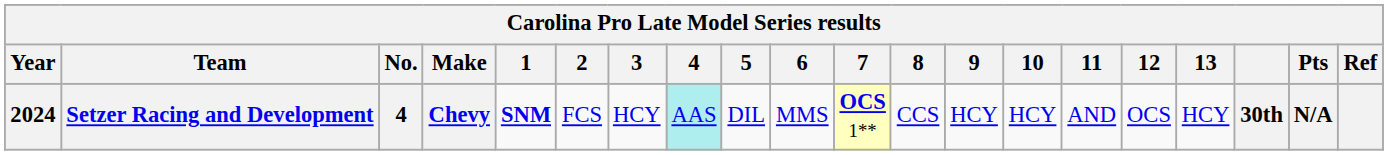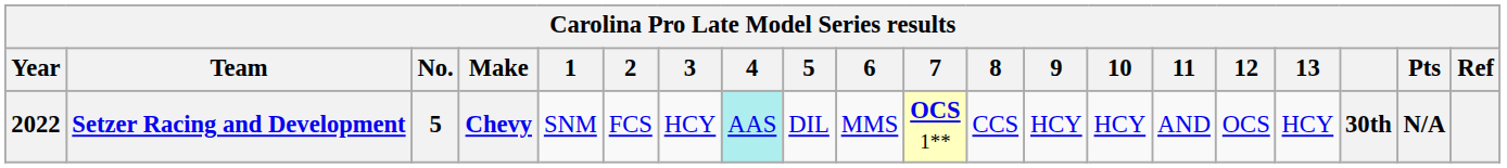Setzer Racing and Development | Year: 2024 -> 2022
Setzer Racing and Development | No.: 4 -> 5
Setzer Racing and Development | 1: bold -> normal
